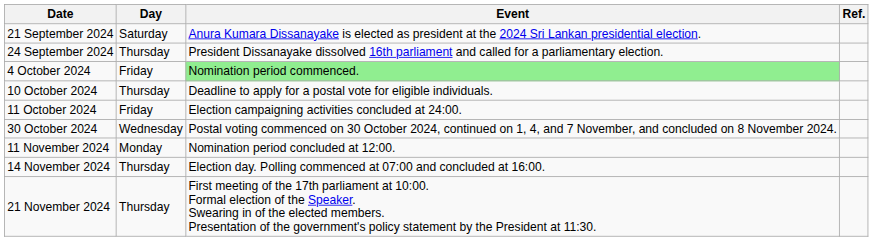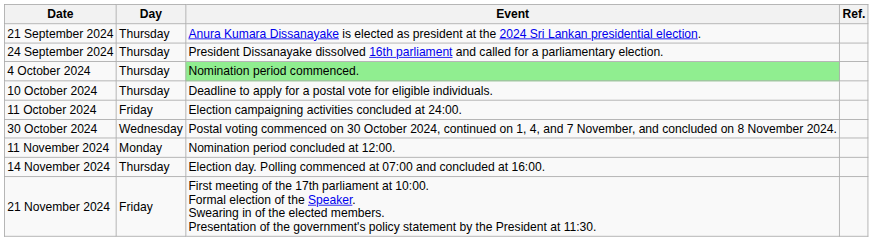21 September 2024 | Day: Saturday -> Thursday
4 October 2024 | Day: Friday -> Thursday
21 November 2024 | Day: Thursday -> Friday
